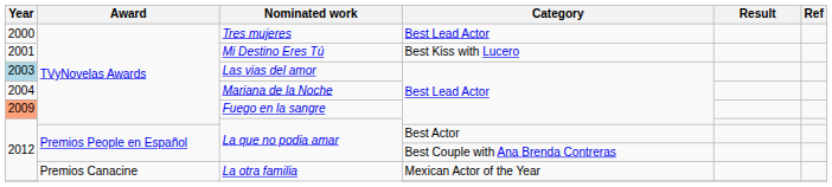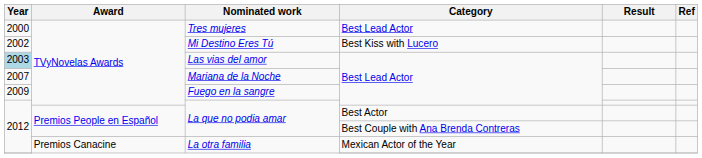Mi Destino Eres Tú | Year: 2001 -> 2002
Mariana de la Noche | Year: 2004 -> 2007
Fuego en la sangre | Year: lightsalmon background -> no background
